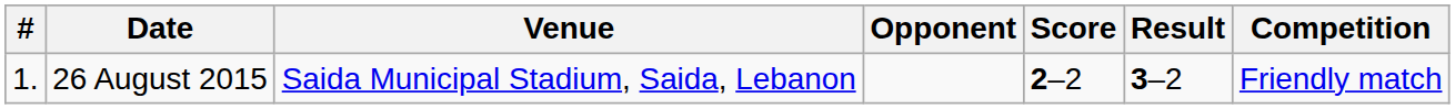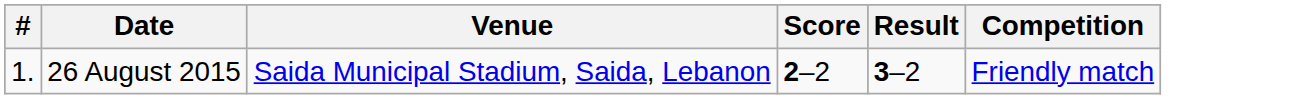- column: Opponent
